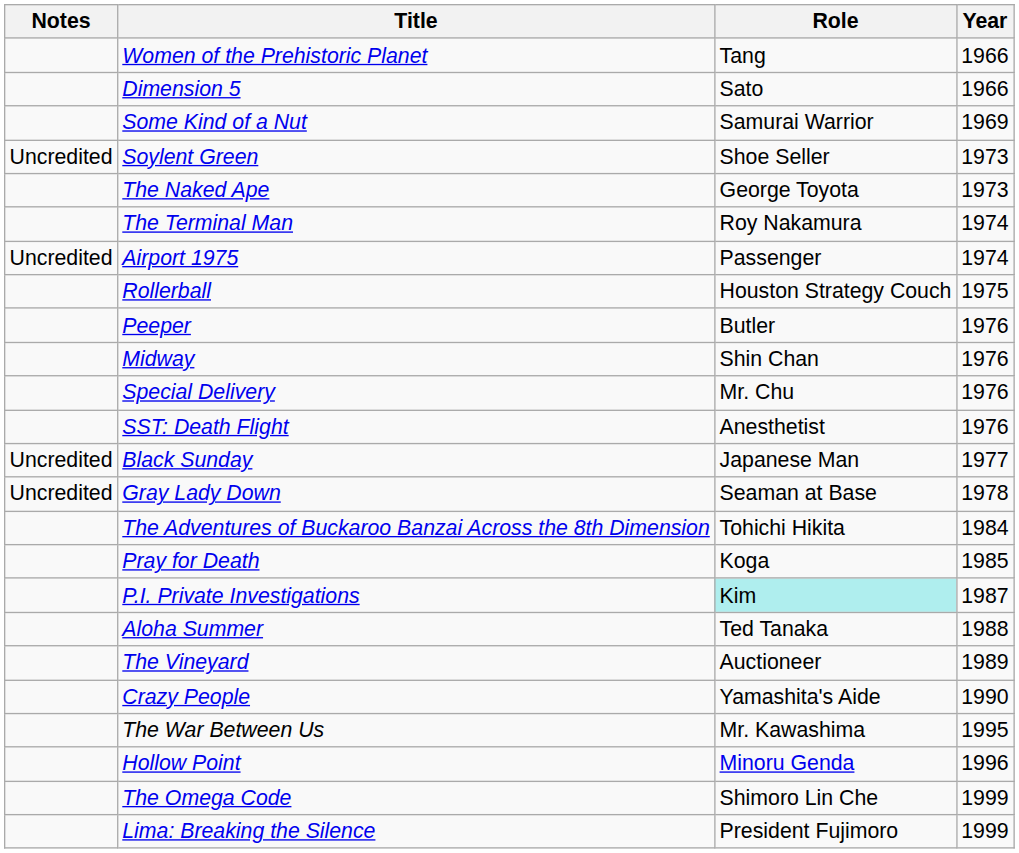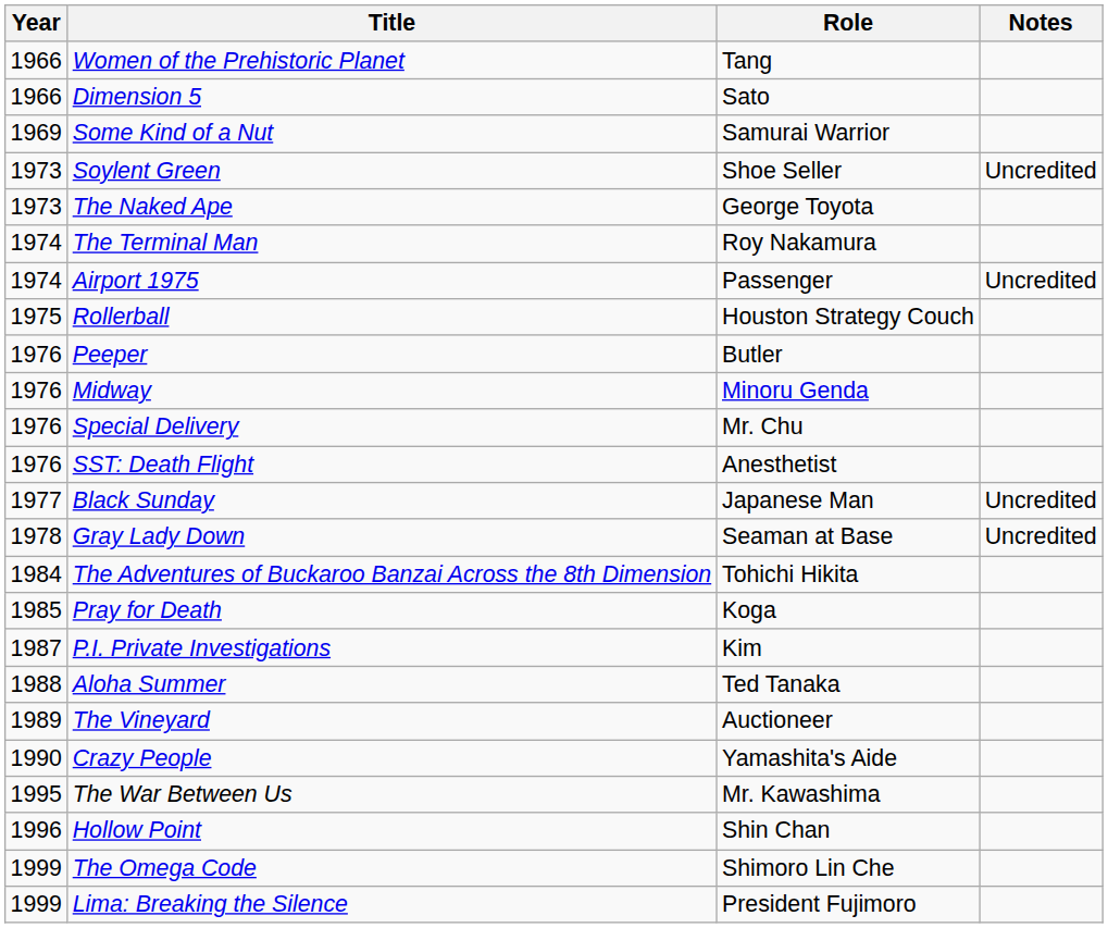columns swapped: Year <-> Notes
Midway | Role: Shin Chan -> Minoru Genda
P.I. Private Investigations | Role: paleturquoise background -> no background
Hollow Point | Role: Minoru Genda -> Shin Chan
